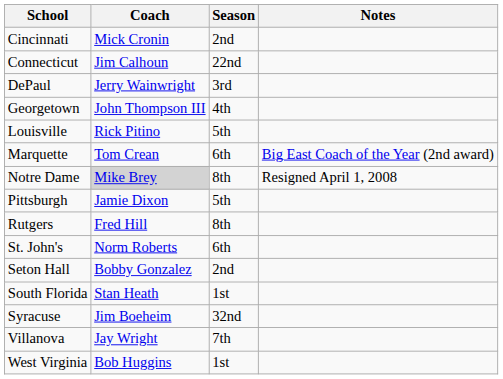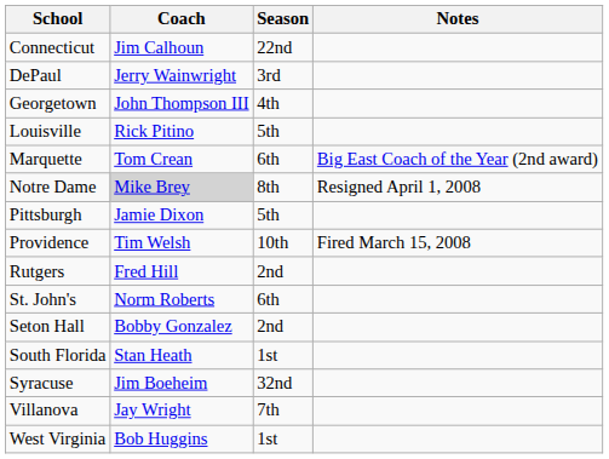- row: Cincinnati | Mick Cronin | 2nd
+ row: Providence | Tim Welsh | 10th | Fired March 15, 2008
Rutgers | Season: 8th -> 2nd
